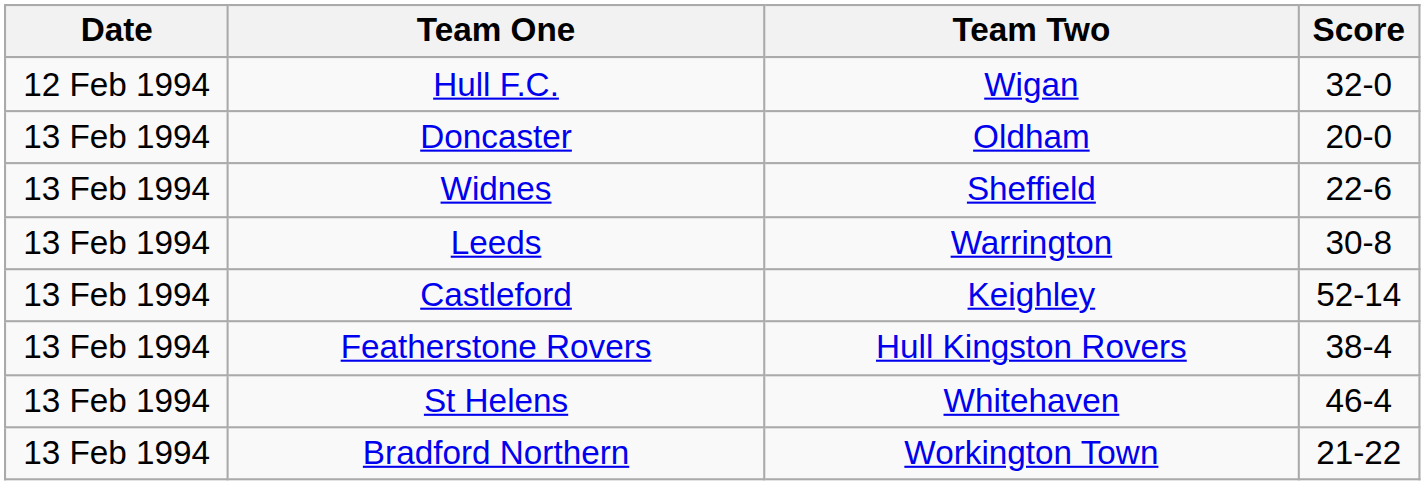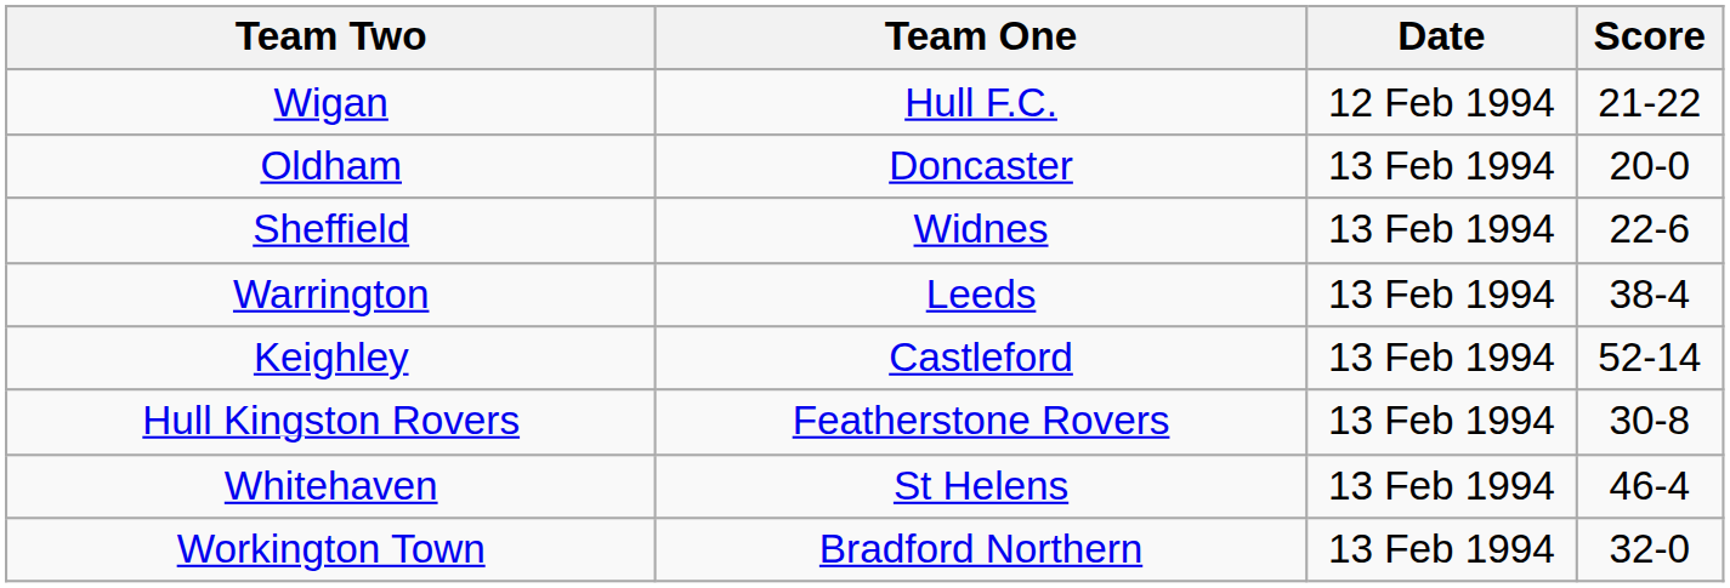columns swapped: Date <-> Team Two
Hull F.C. | Score: 32-0 -> 21-22
Leeds | Score: 30-8 -> 38-4
Featherstone Rovers | Score: 38-4 -> 30-8
Bradford Northern | Score: 21-22 -> 32-0
